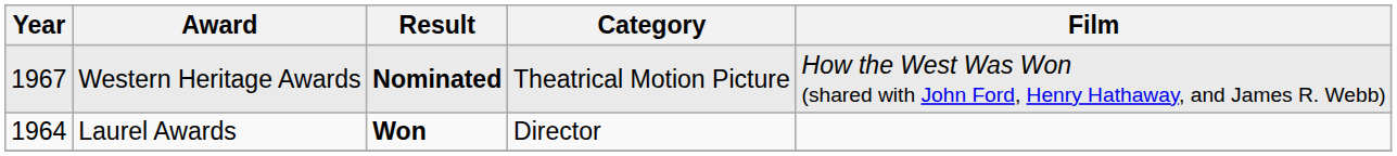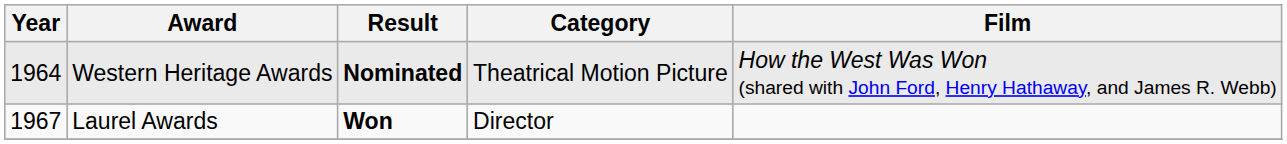Western Heritage Awards | Year: 1967 -> 1964
Laurel Awards | Year: 1964 -> 1967
